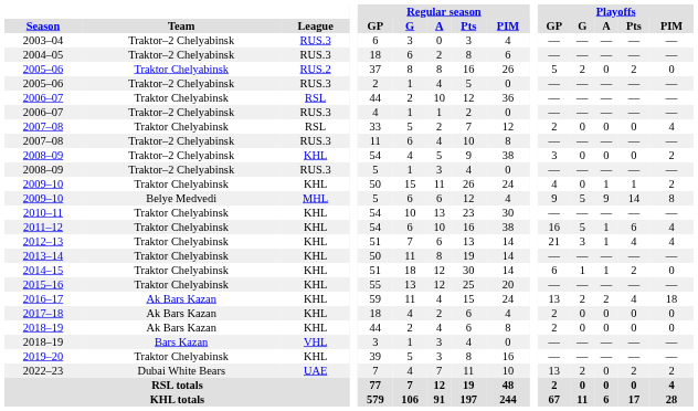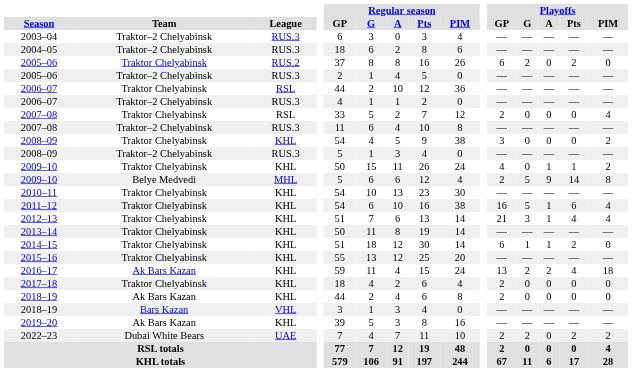2005–06 / RUS.2 | Playoffs / GP: 5 -> 6
2008–09 / KHL | Team: Traktor–2 Chelyabinsk -> Traktor Chelyabinsk
2009–10 / MHL | Playoffs / GP: 9 -> 2
2017–18 | Team: Ak Bars Kazan -> Traktor Chelyabinsk
2019–20 | Team: Traktor Chelyabinsk -> Ak Bars Kazan
2022–23 | Playoffs / GP: 13 -> 2
